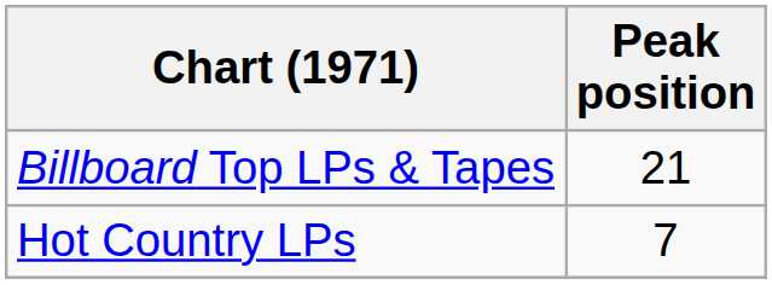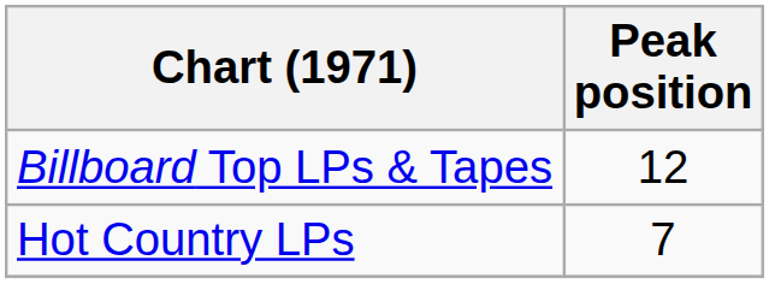Billboard Top LPs & Tapes | Peak position: 21 -> 12
